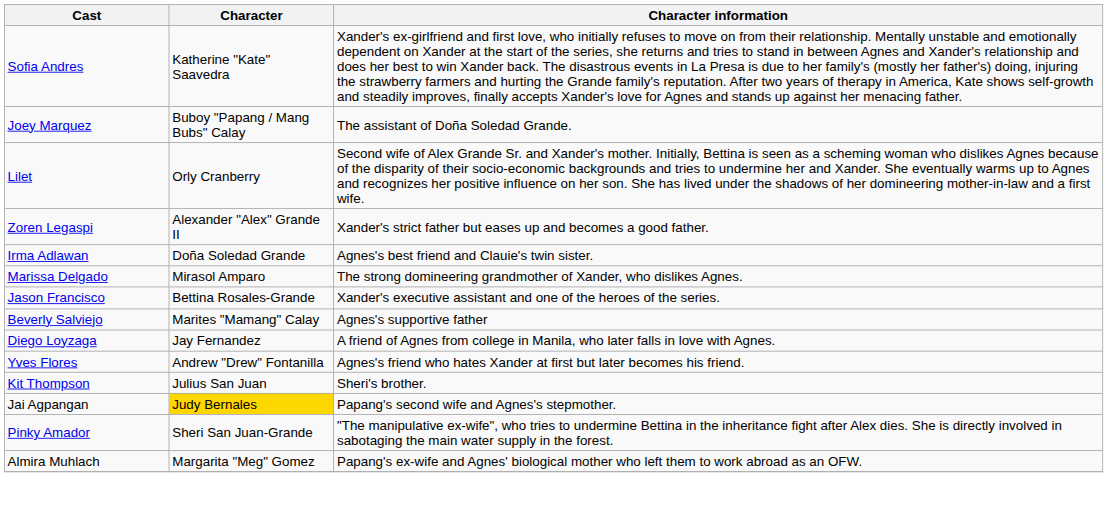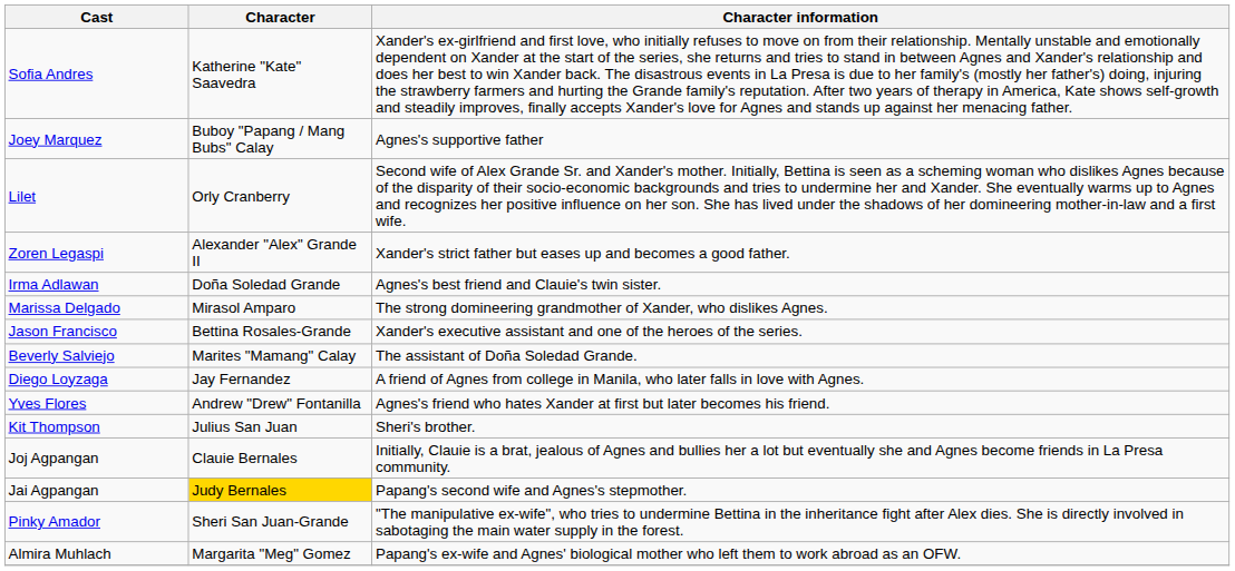Joey Marquez | Character information: The assistant of Doña Soledad Grande. -> Agnes's supportive father
Beverly Salviejo | Character information: Agnes's supportive father -> The assistant of Doña Soledad Grande.
+ row: Joj Agpangan | Clauie Bernales | Initially, Clauie is a brat, jealous of Agnes and bullies her a lot but eventually she and Agnes become friends in La Presa community.
